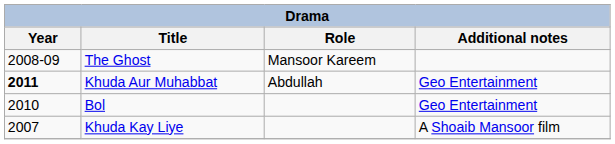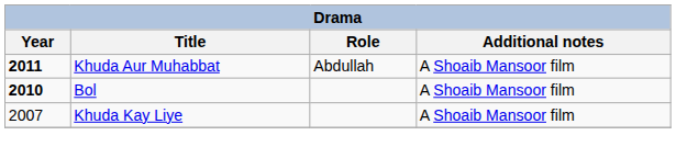- row: 2008-09 | The Ghost | Mansoor Kareem
Khuda Aur Muhabbat | Additional notes: Geo Entertainment -> A Shoaib Mansoor film
Bol | Year: normal -> bold
Bol | Additional notes: Geo Entertainment -> A Shoaib Mansoor film
